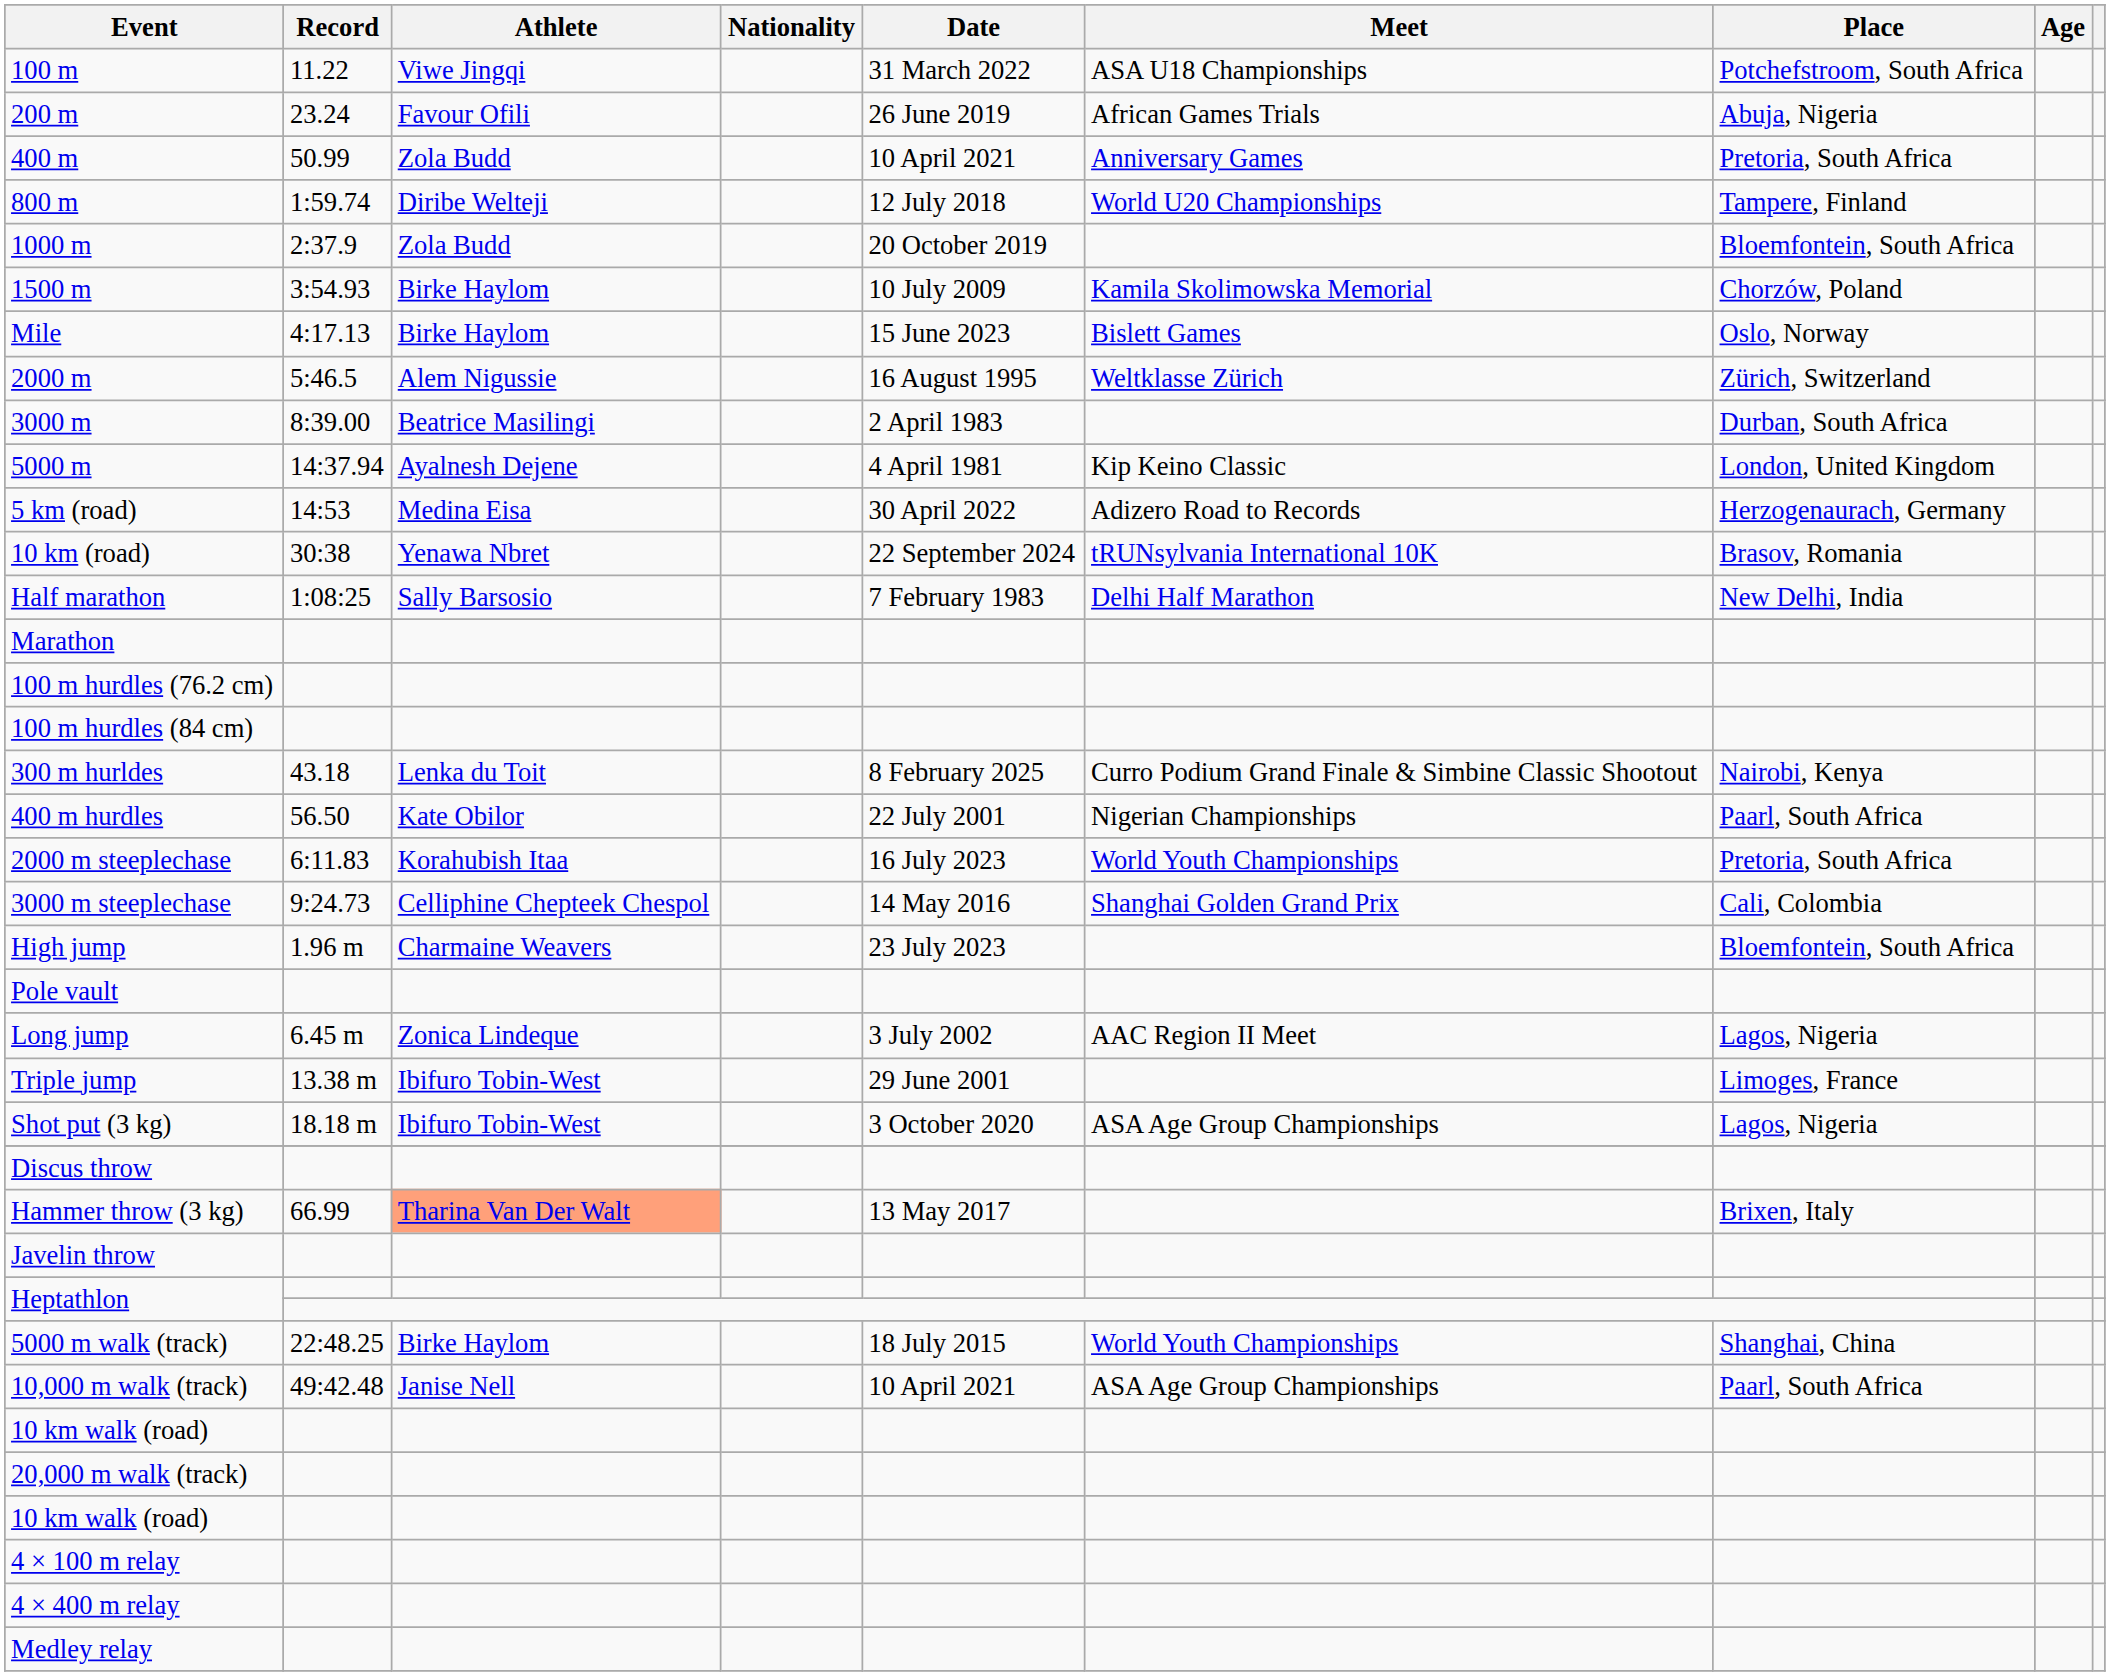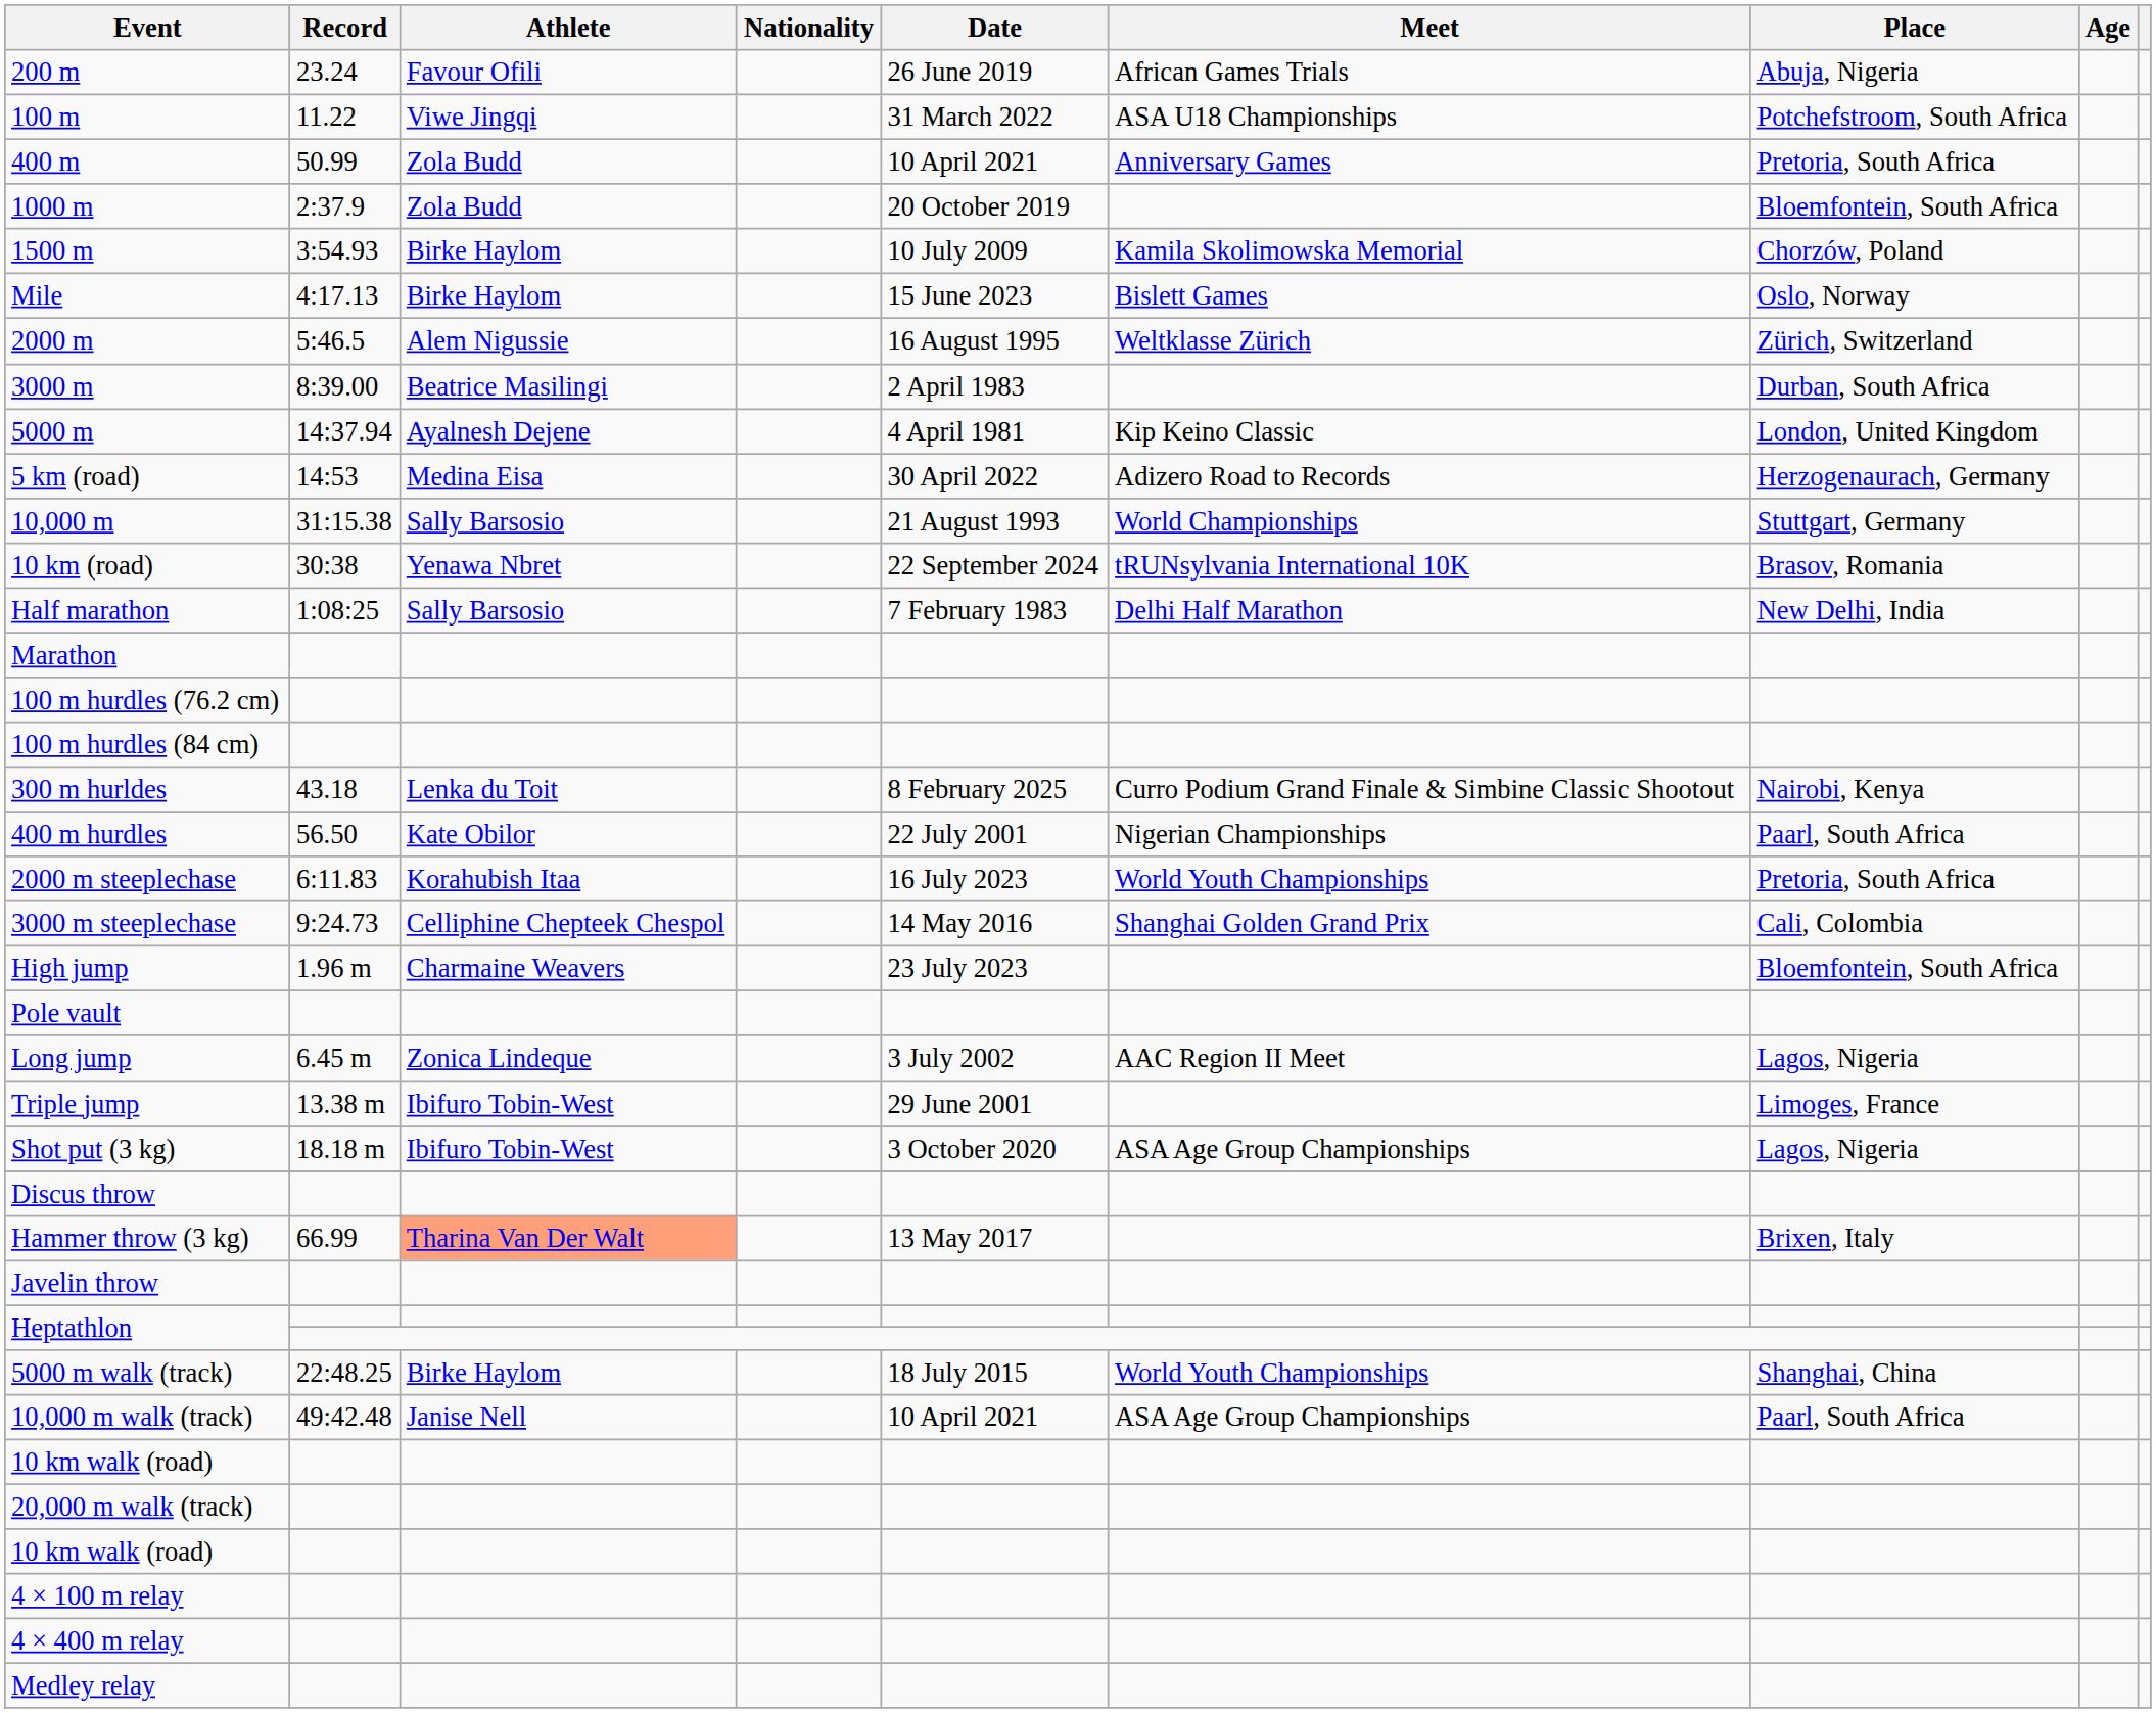rows swapped: 100 m <-> 200 m
- row: 800 m | 1:59.74 | Diribe Welteji | 12 July 2018 | World U20 Championships | Tampere, Finland
+ row: 10,000 m | 31:15.38 | Sally Barsosio | 21 August 1993 | World Championships | Stuttgart, Germany
